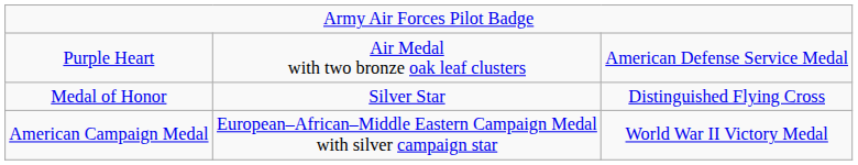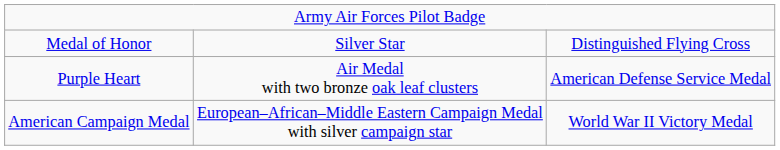rows swapped: Medal of Honor <-> Purple Heart
